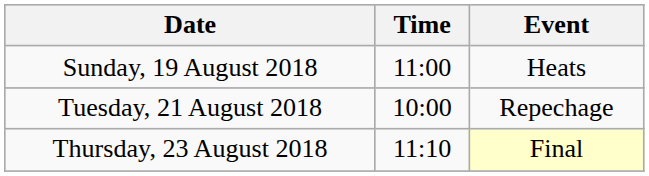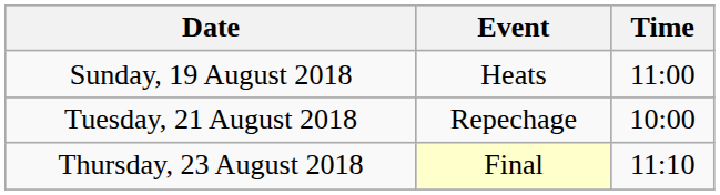columns swapped: Time <-> Event
